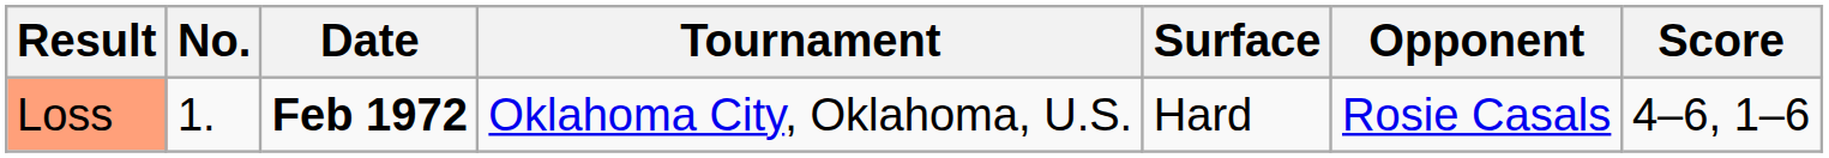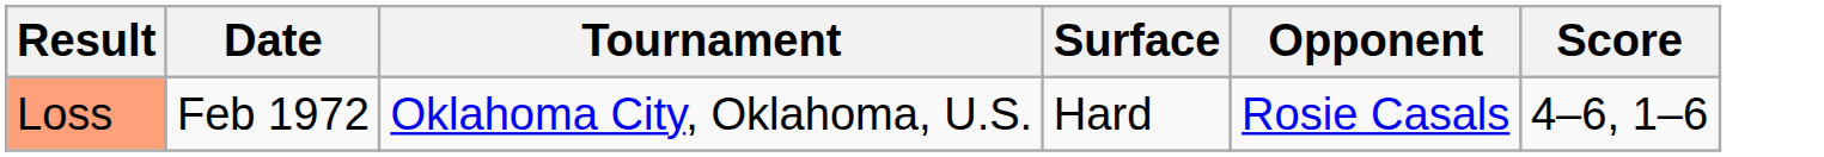- column: No. | 1.
Loss | Date: bold -> normal
